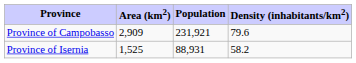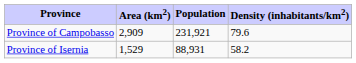Province of Isernia | Area (km2): 1,525 -> 1,529
